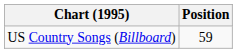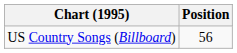US Country Songs (Billboard) | Position: 59 -> 56
